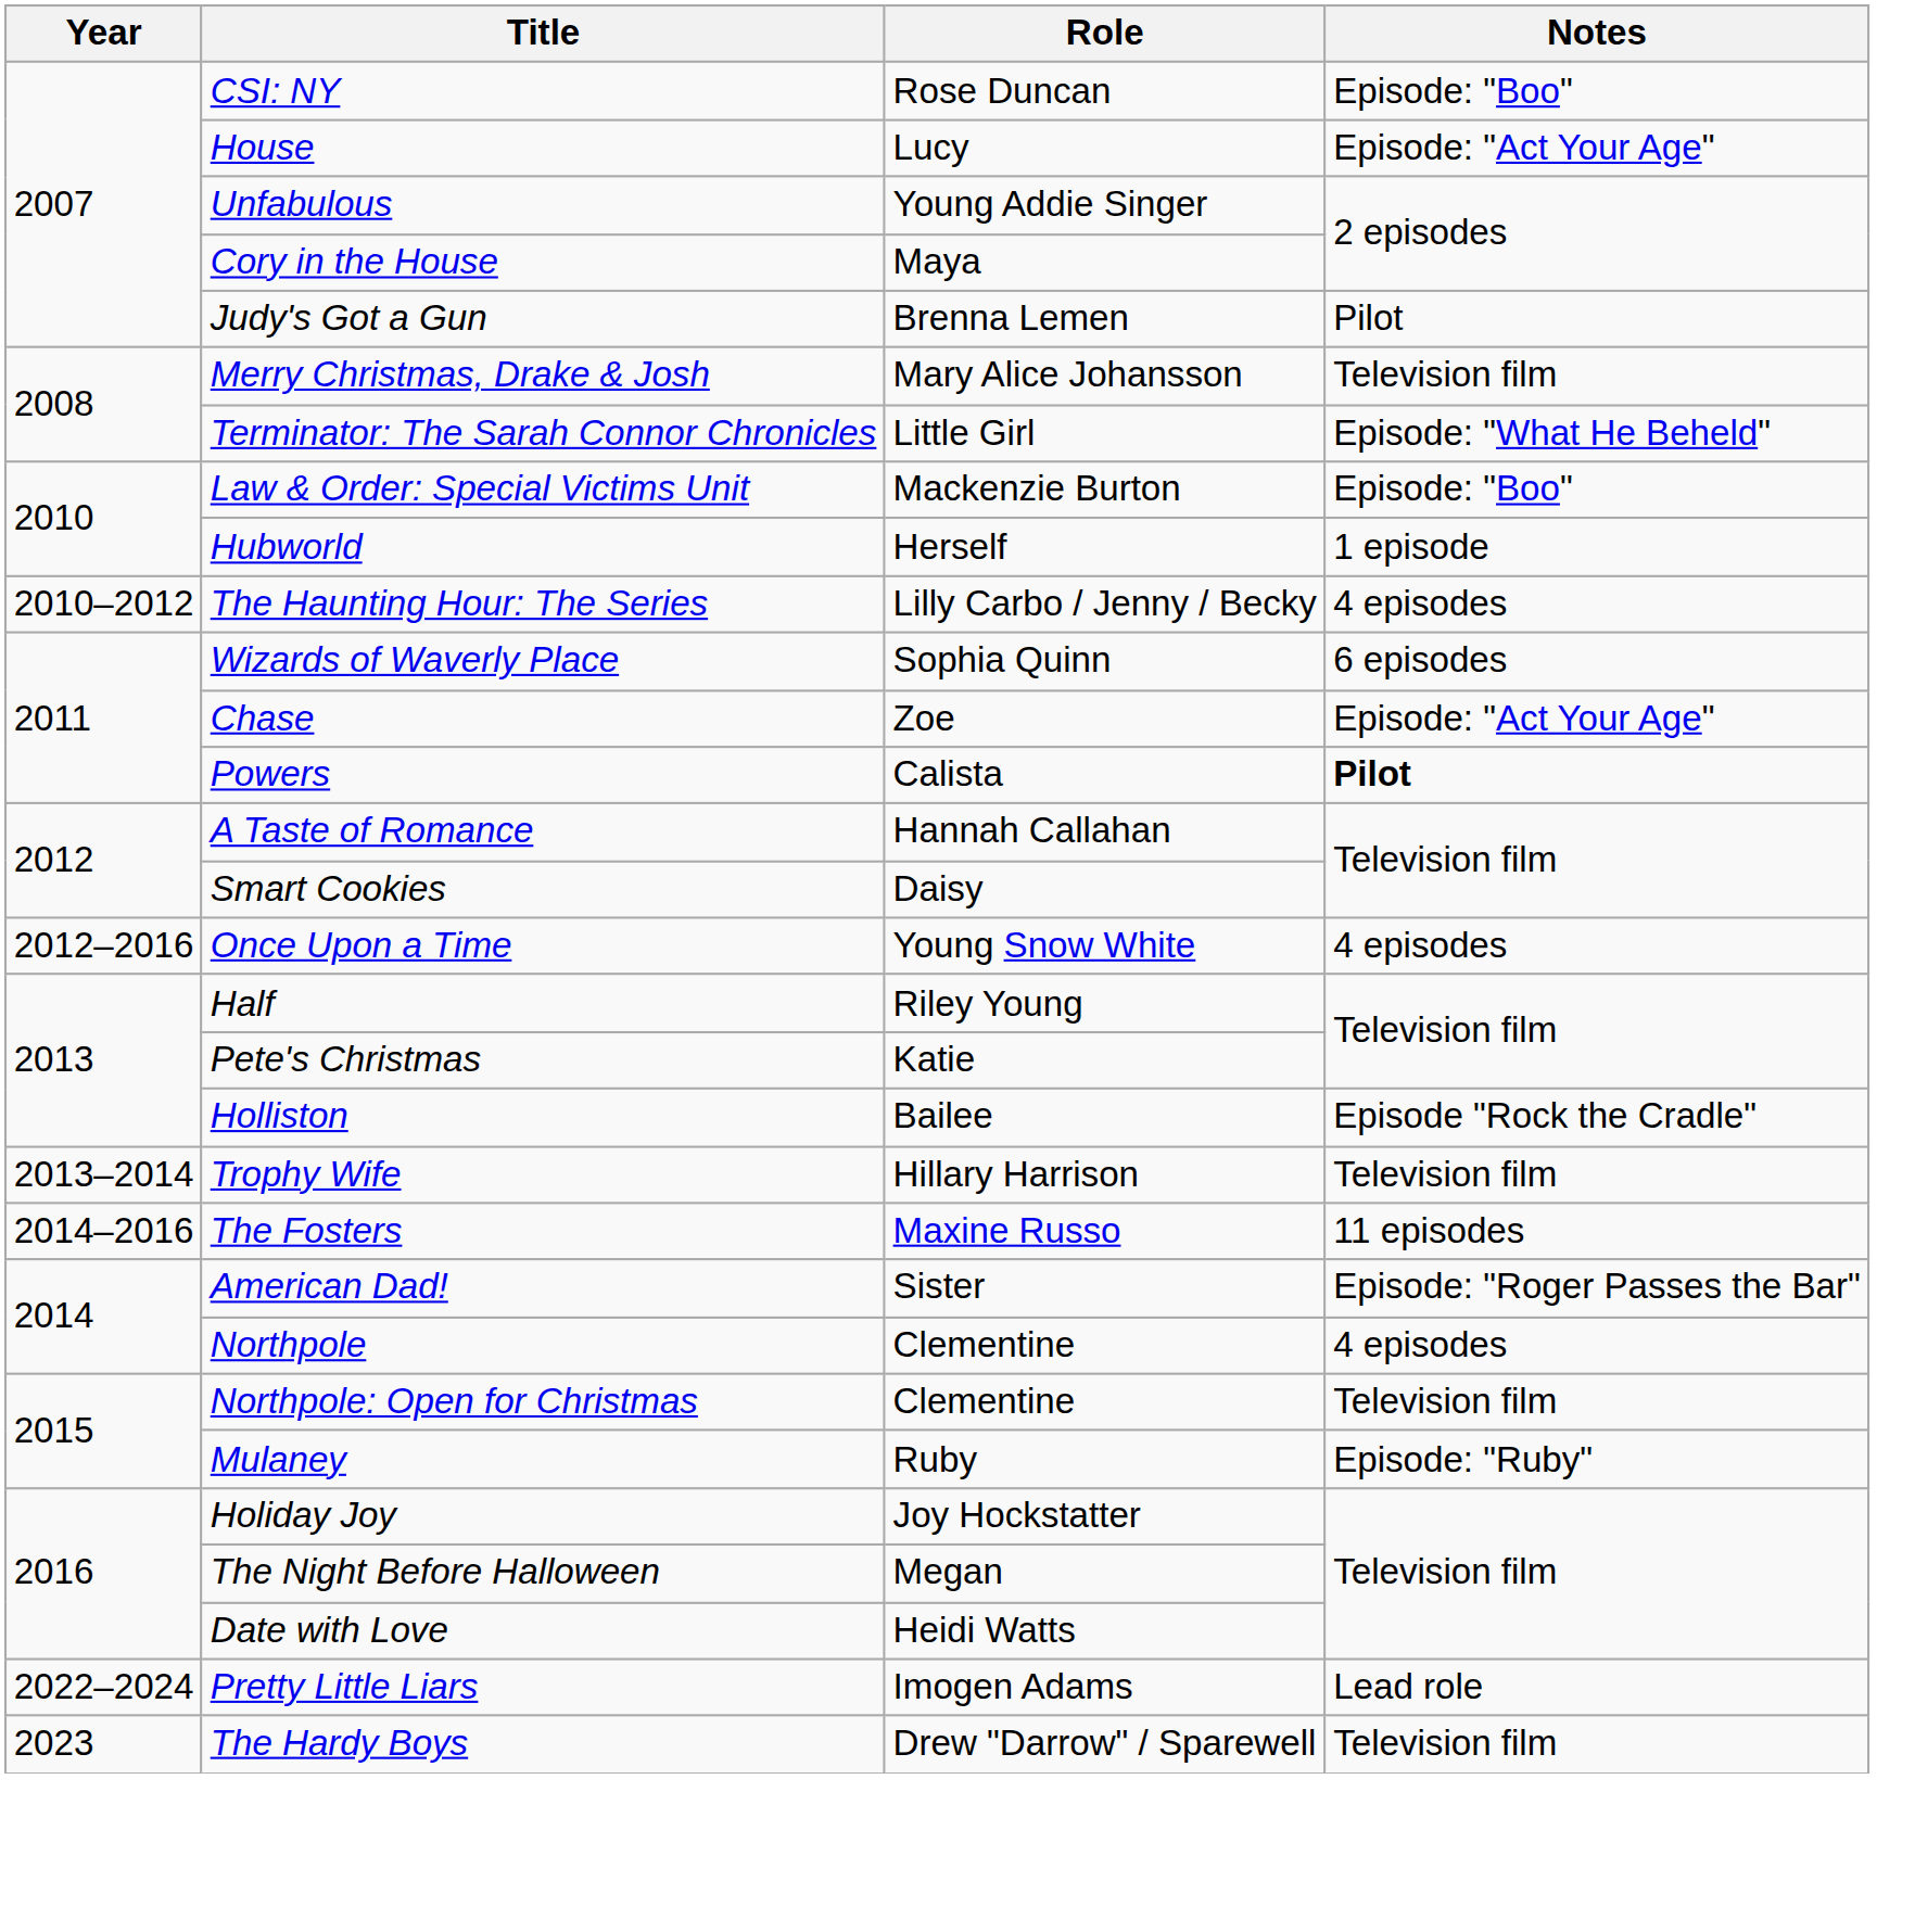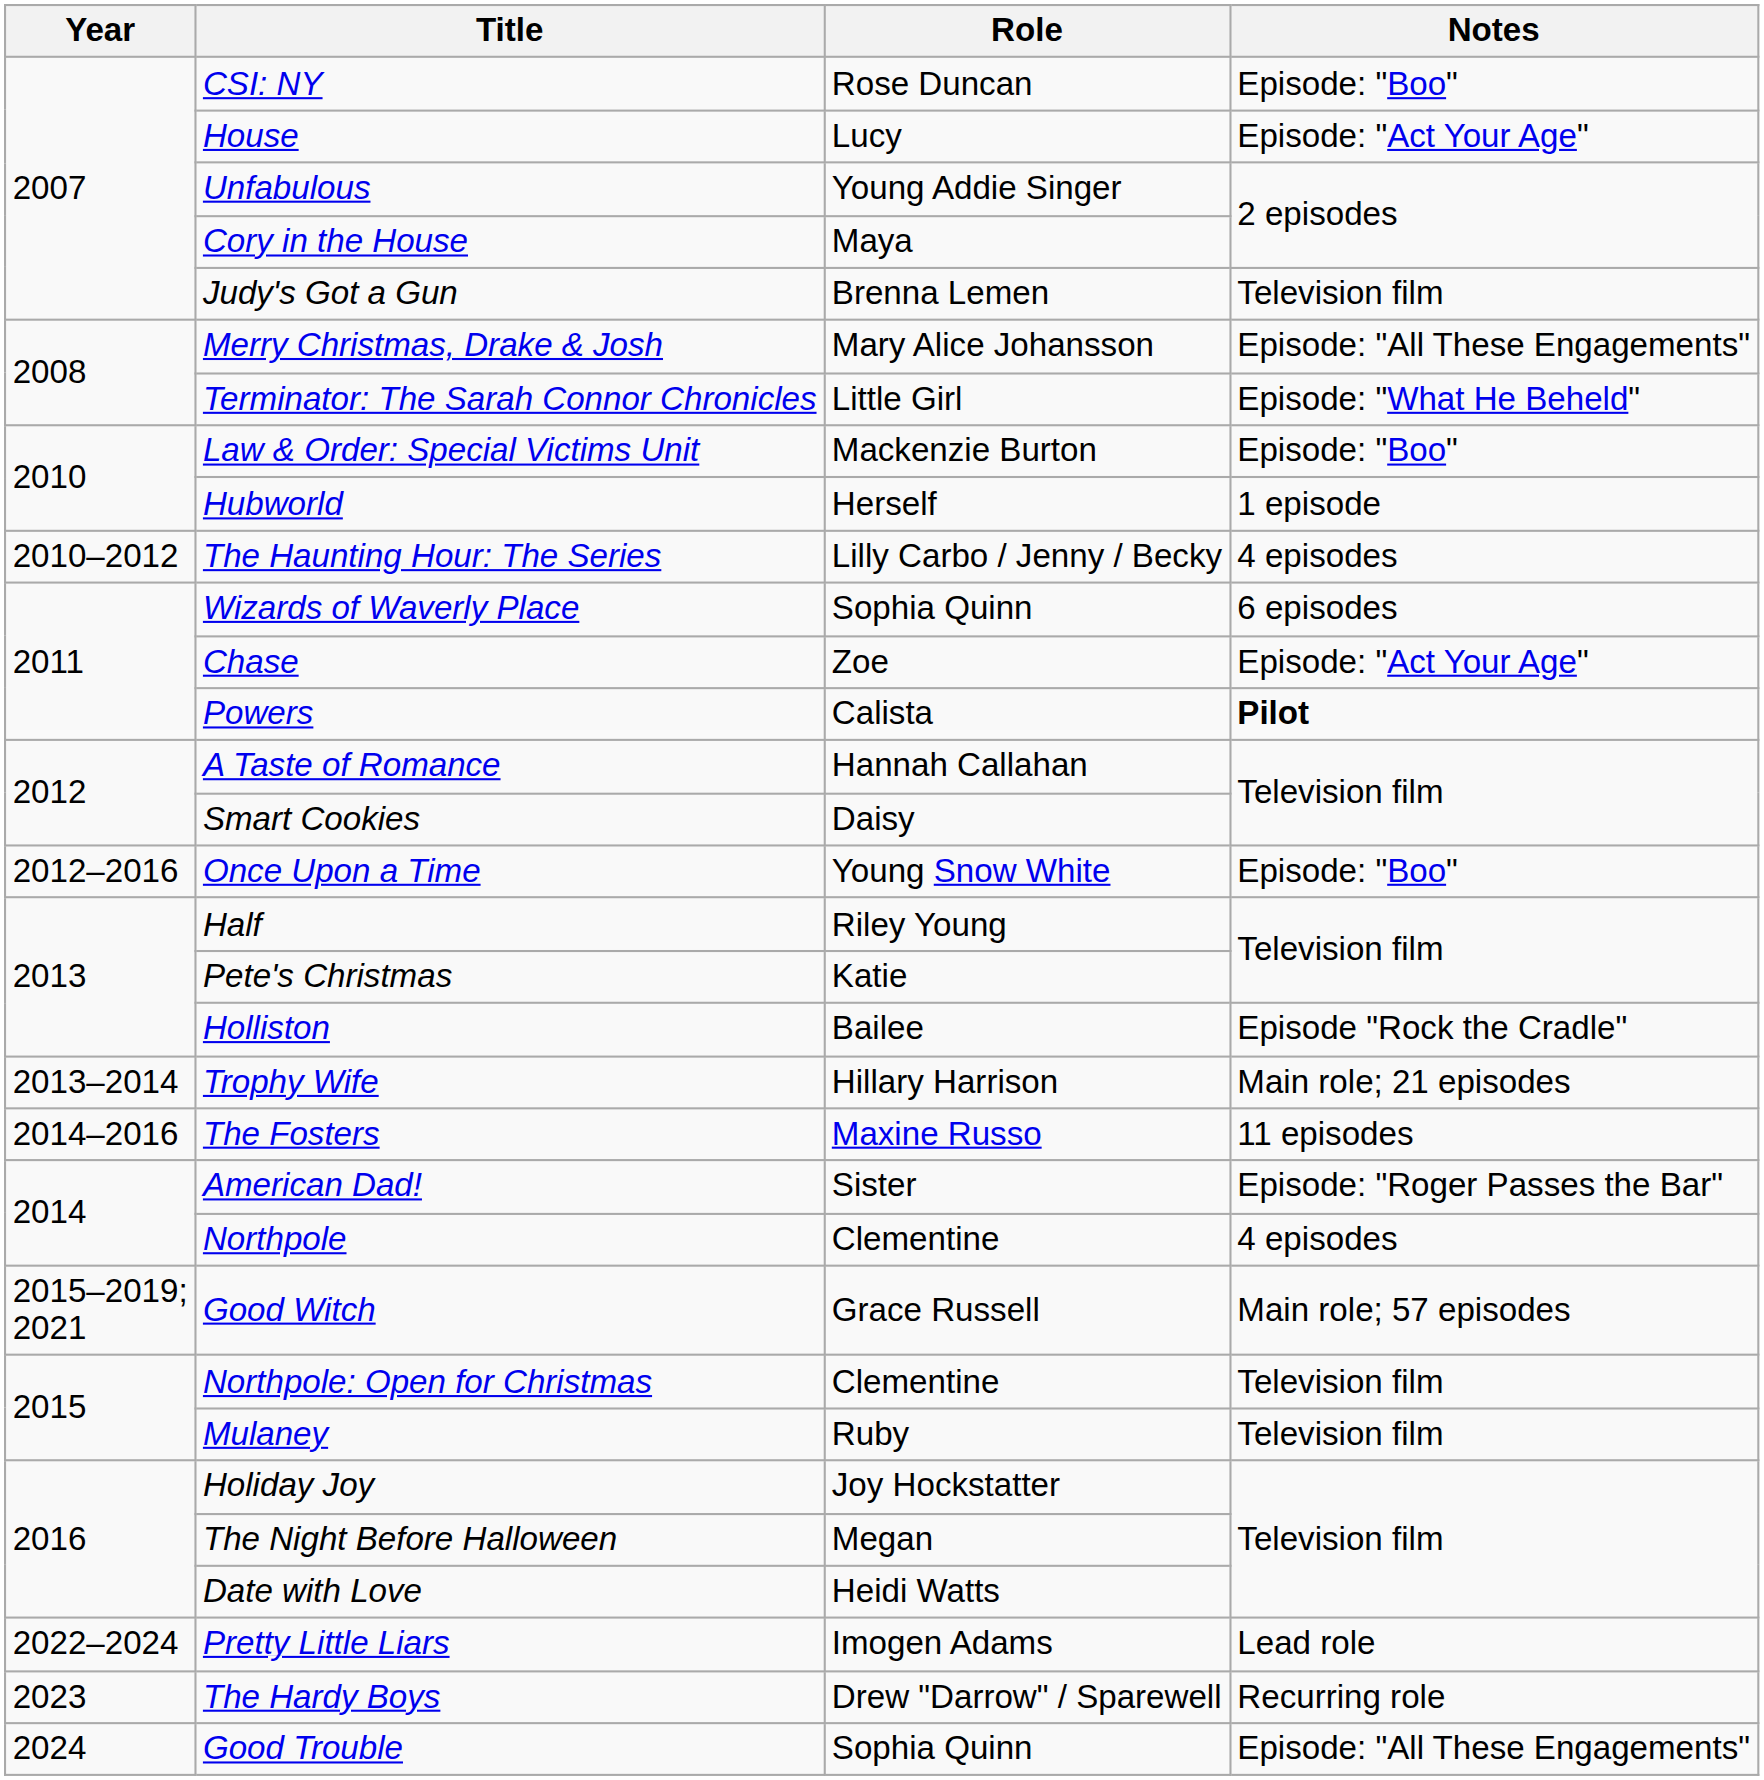Judy's Got a Gun | Notes: Pilot -> Television film
Merry Christmas, Drake & Josh | Notes: Television film -> Episode: "All These Engagements"
Once Upon a Time | Notes: 4 episodes -> Episode: "Boo"
Trophy Wife | Notes: Television film -> Main role; 21 episodes
+ row: 2015–2019; 2021 | Good Witch | Grace Russell | Main role; 57 episodes
Mulaney | Notes: Episode: "Ruby" -> Television film
The Hardy Boys | Notes: Television film -> Recurring role
+ row: 2024 | Good Trouble | Sophia Quinn | Episode: "All These Engagements"
